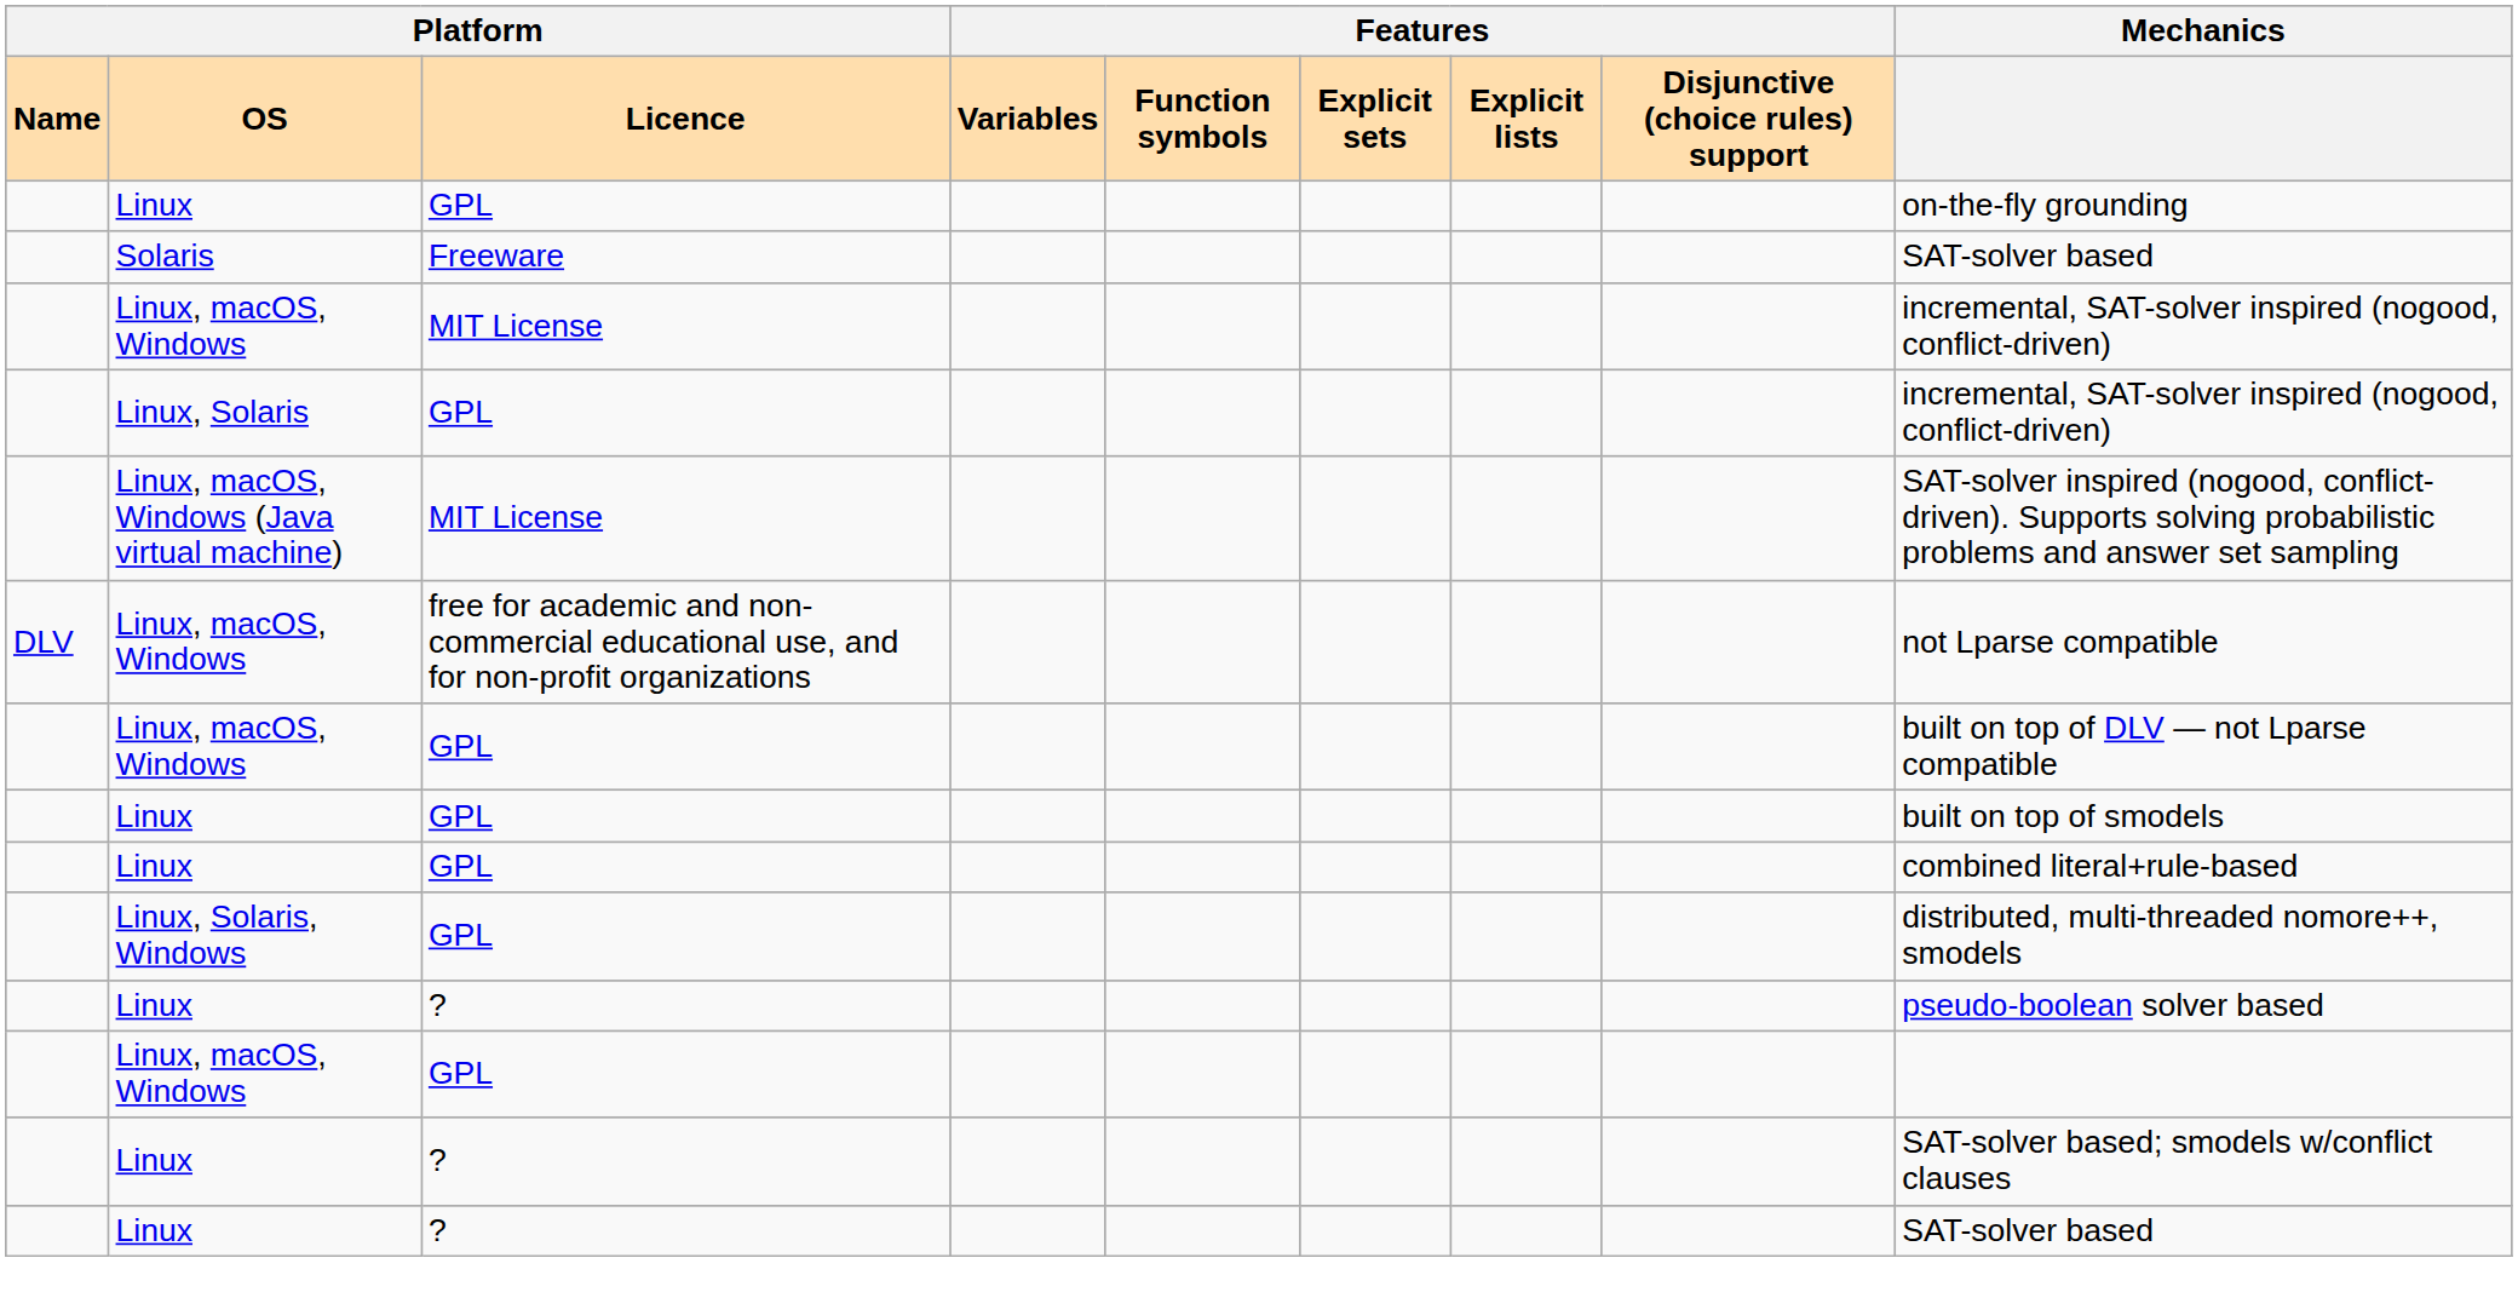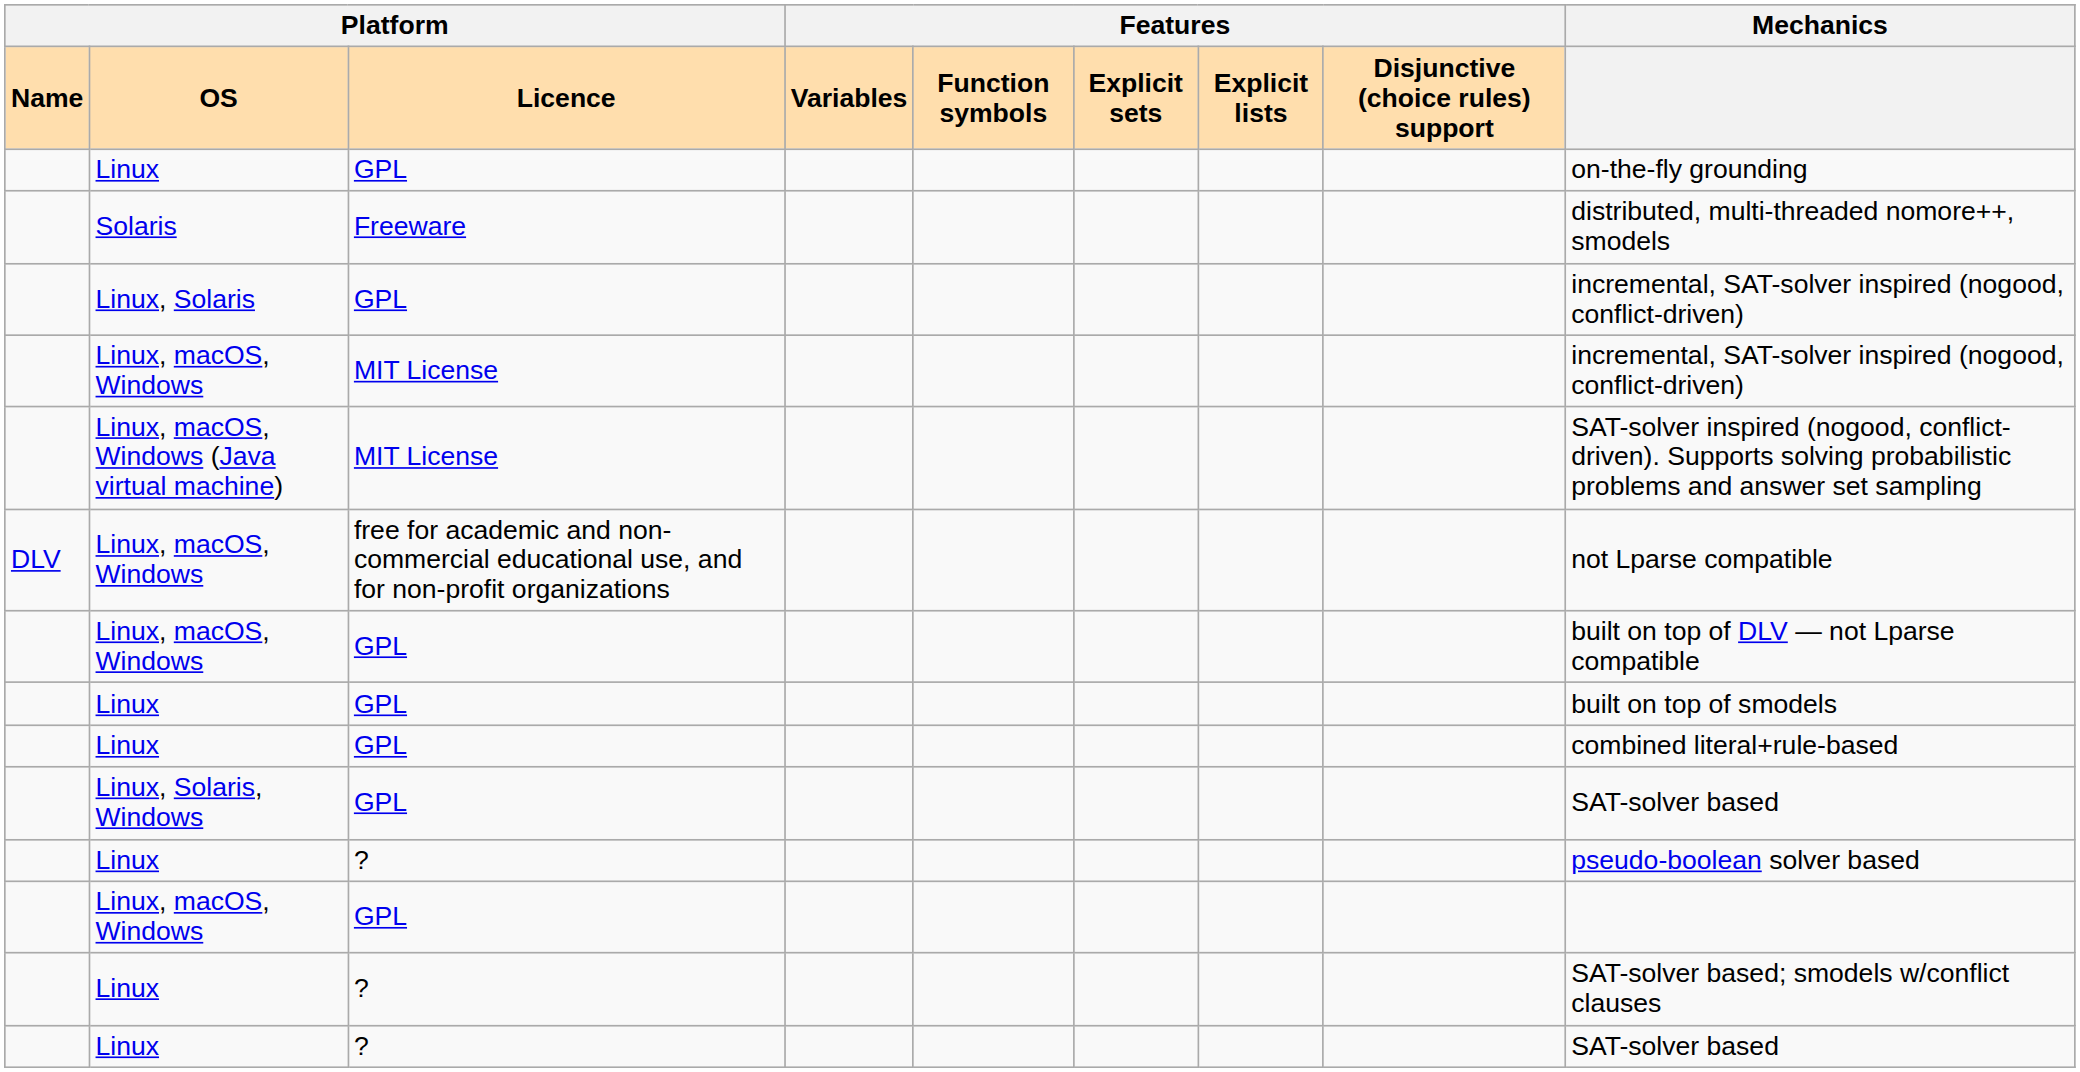Solaris | Mechanics: SAT-solver based -> distributed, multi-threaded nomore++, smodels
rows swapped: Linux, macOS, Windows / MIT License <-> Linux, Solaris
Linux, Solaris, Windows | Mechanics: distributed, multi-threaded nomore++, smodels -> SAT-solver based
